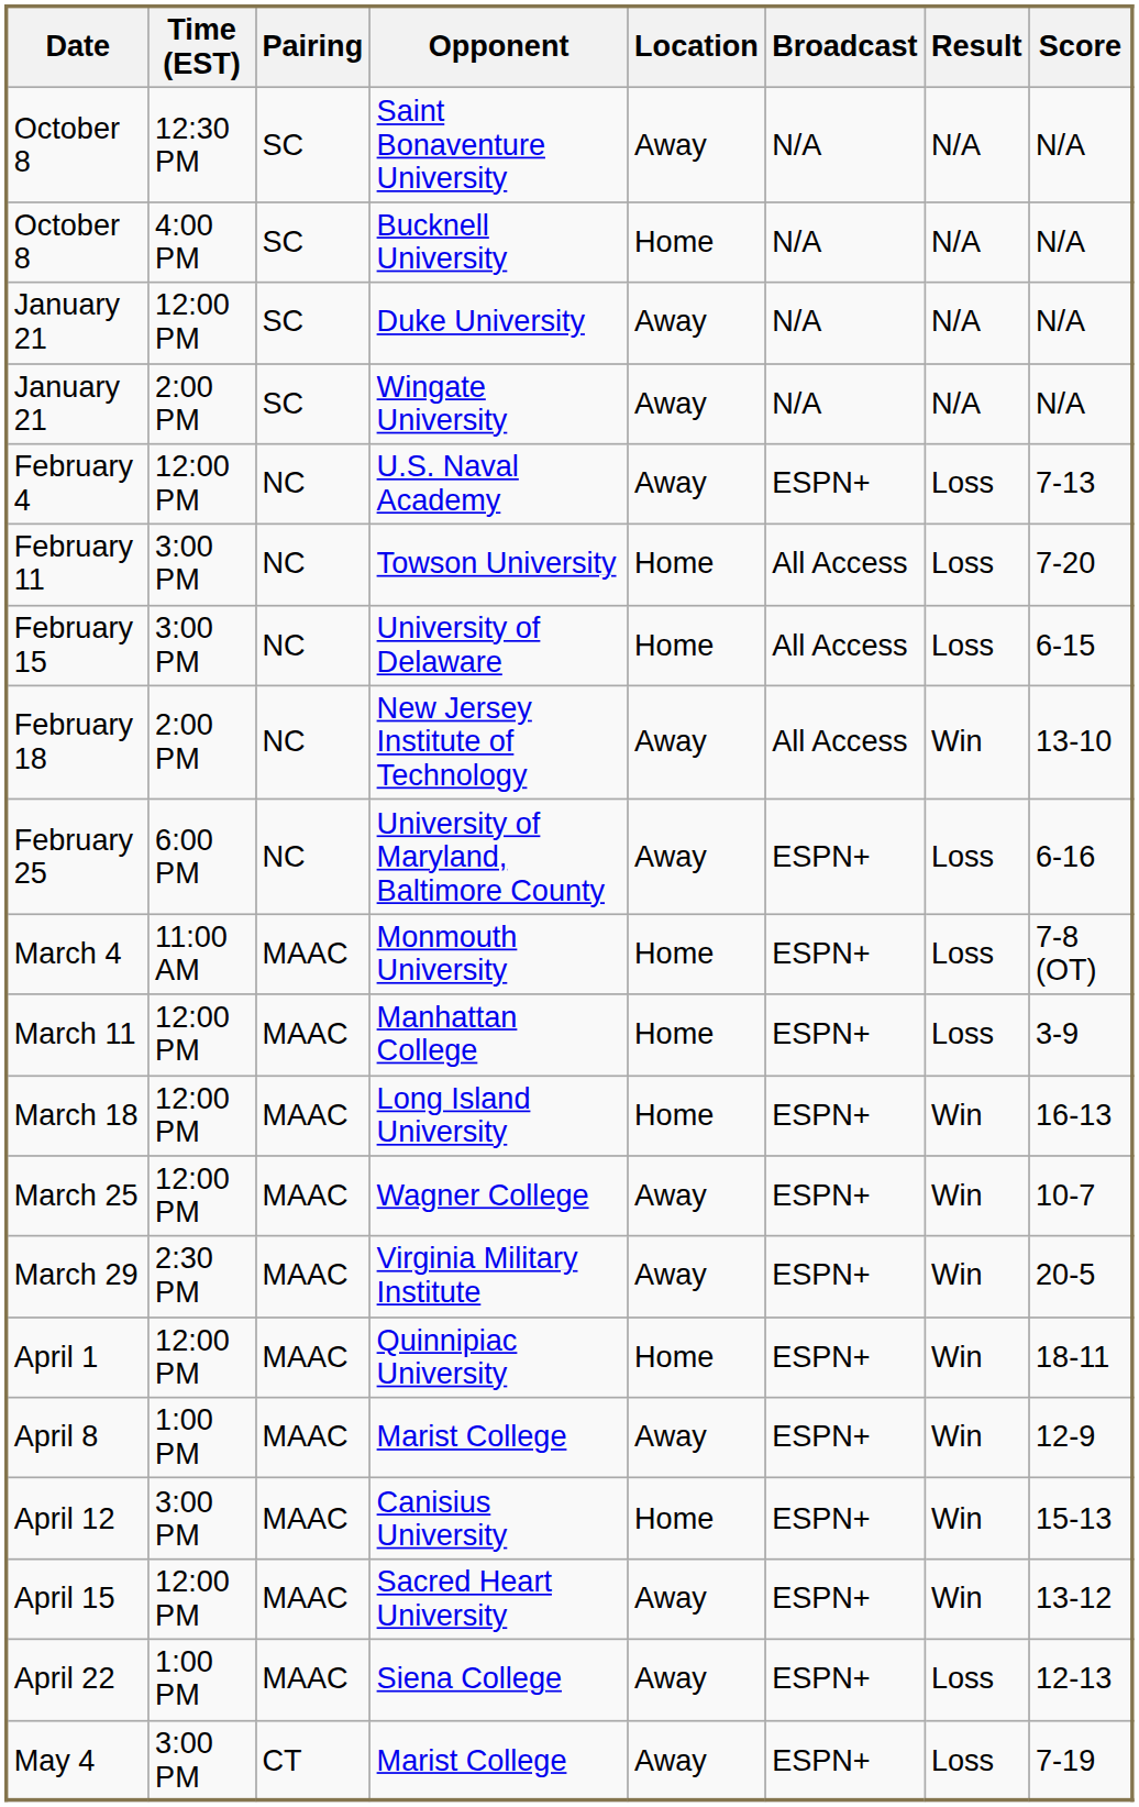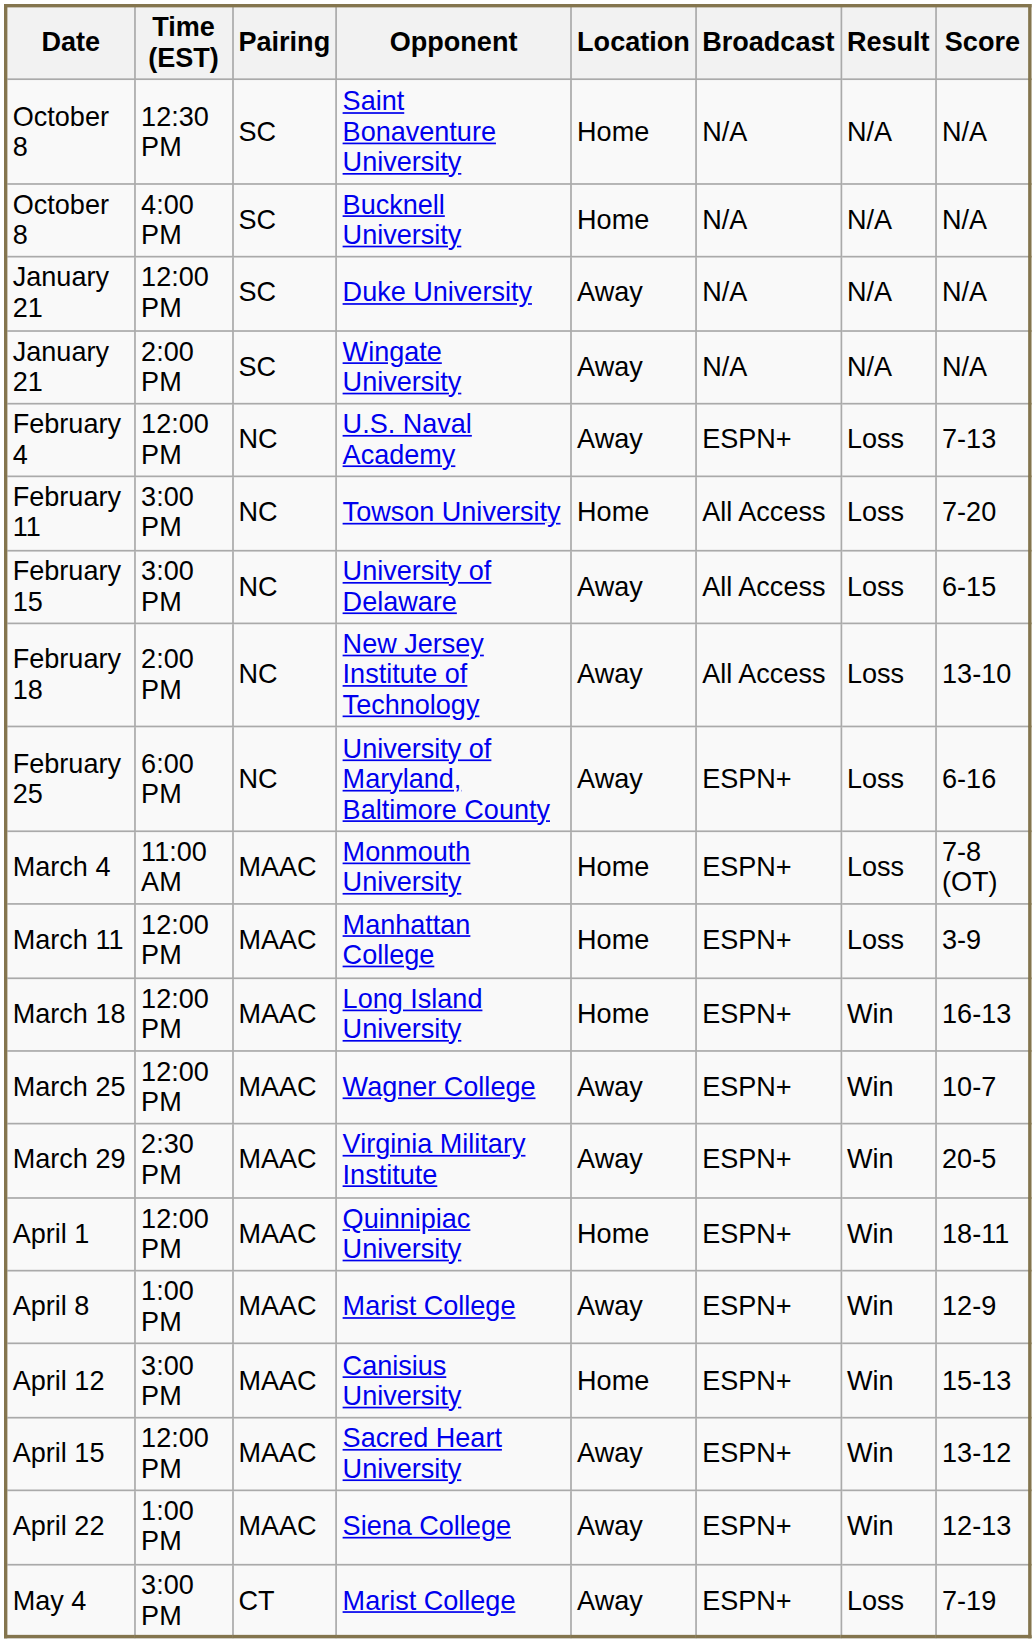Saint Bonaventure University | Location: Away -> Home
University of Delaware | Location: Home -> Away
New Jersey Institute of Technology | Result: Win -> Loss
Siena College | Result: Loss -> Win
